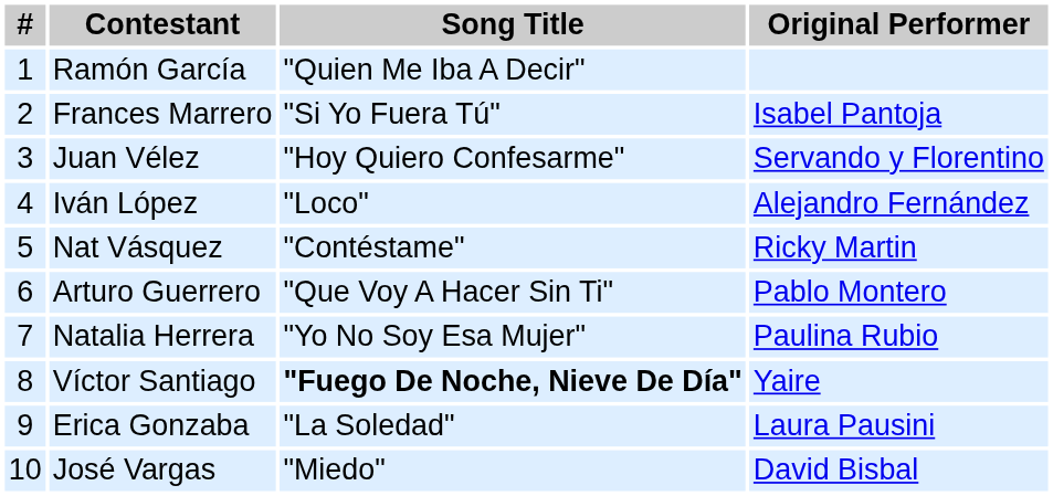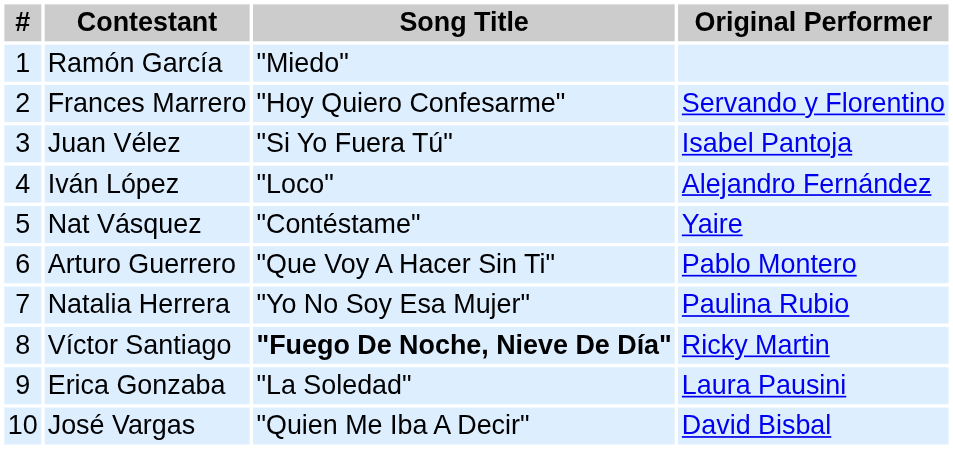Ramón García | Song Title: "Quien Me Iba A Decir" -> "Miedo"
Frances Marrero | Song Title: "Si Yo Fuera Tú" -> "Hoy Quiero Confesarme"
Frances Marrero | Original Performer: Isabel Pantoja -> Servando y Florentino
Juan Vélez | Song Title: "Hoy Quiero Confesarme" -> "Si Yo Fuera Tú"
Juan Vélez | Original Performer: Servando y Florentino -> Isabel Pantoja
Nat Vásquez | Original Performer: Ricky Martin -> Yaire
Víctor Santiago | Original Performer: Yaire -> Ricky Martin
José Vargas | Song Title: "Miedo" -> "Quien Me Iba A Decir"
